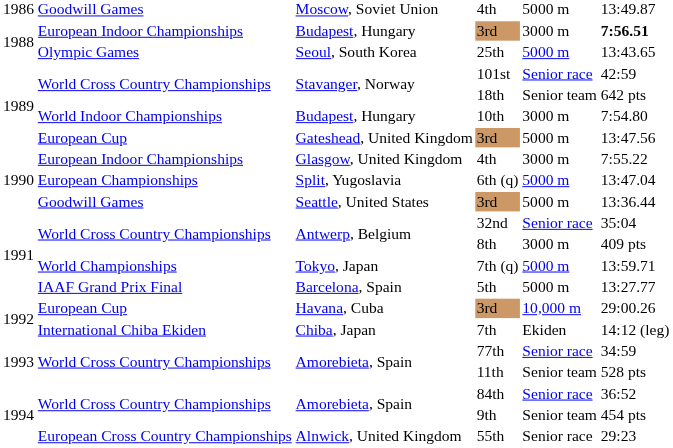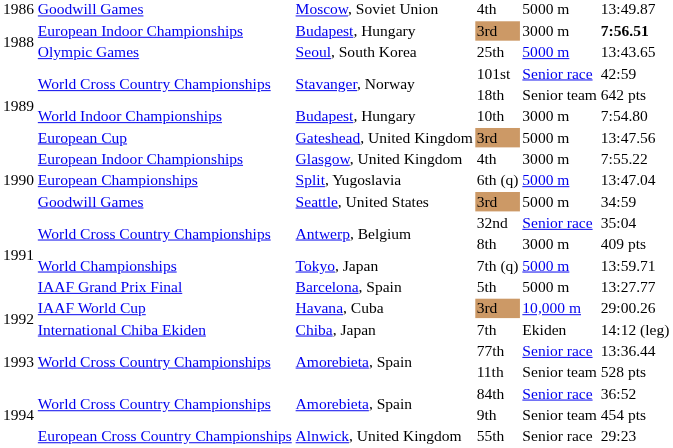Seattle, United States / 3rd | column 6: 13:36.44 -> 34:59
Havana, Cuba / 3rd | column 2: European Cup -> IAAF World Cup
77th | column 6: 34:59 -> 13:36.44
